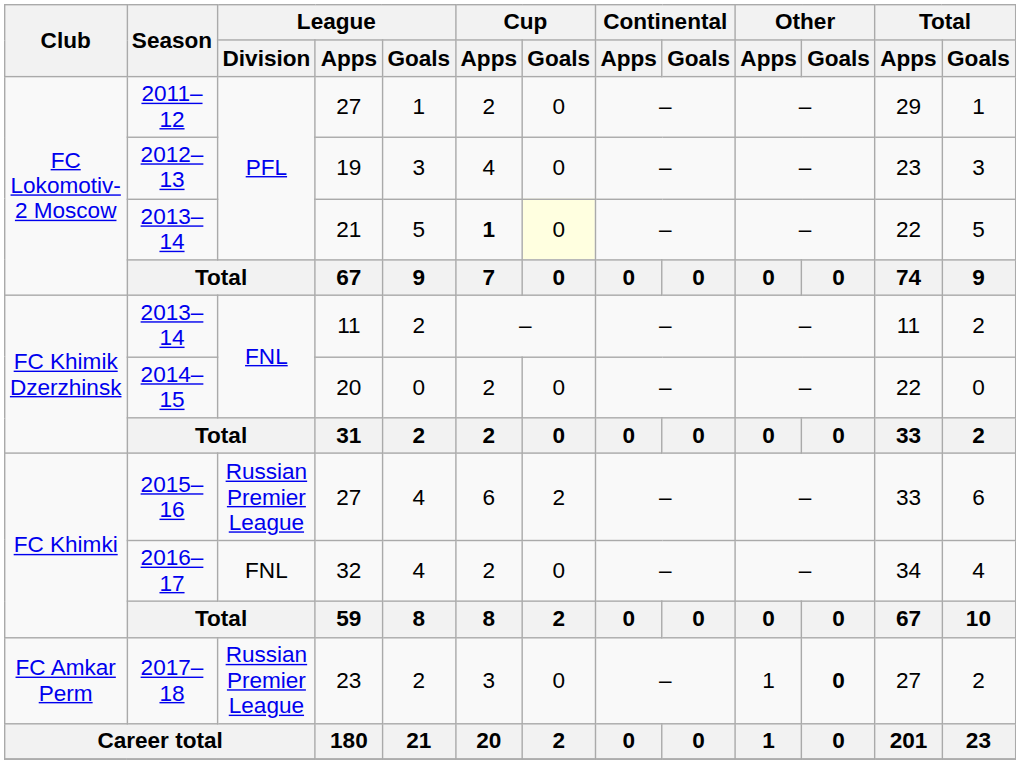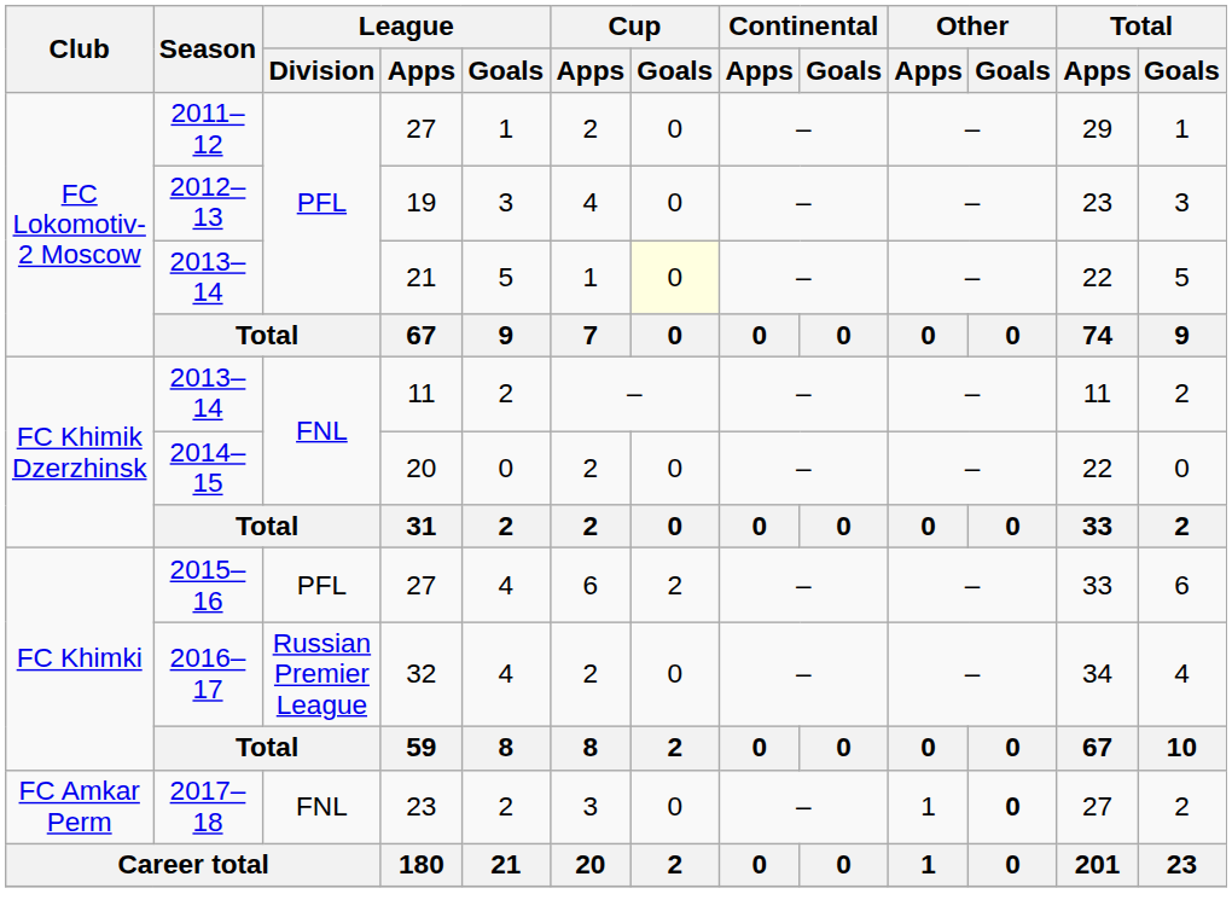2013–14 / 21 | Cup / Apps: bold -> normal
2015–16 | League / Division: Russian Premier League -> PFL
2016–17 | League / Division: FNL -> Russian Premier League
2017–18 | League / Division: Russian Premier League -> FNL
